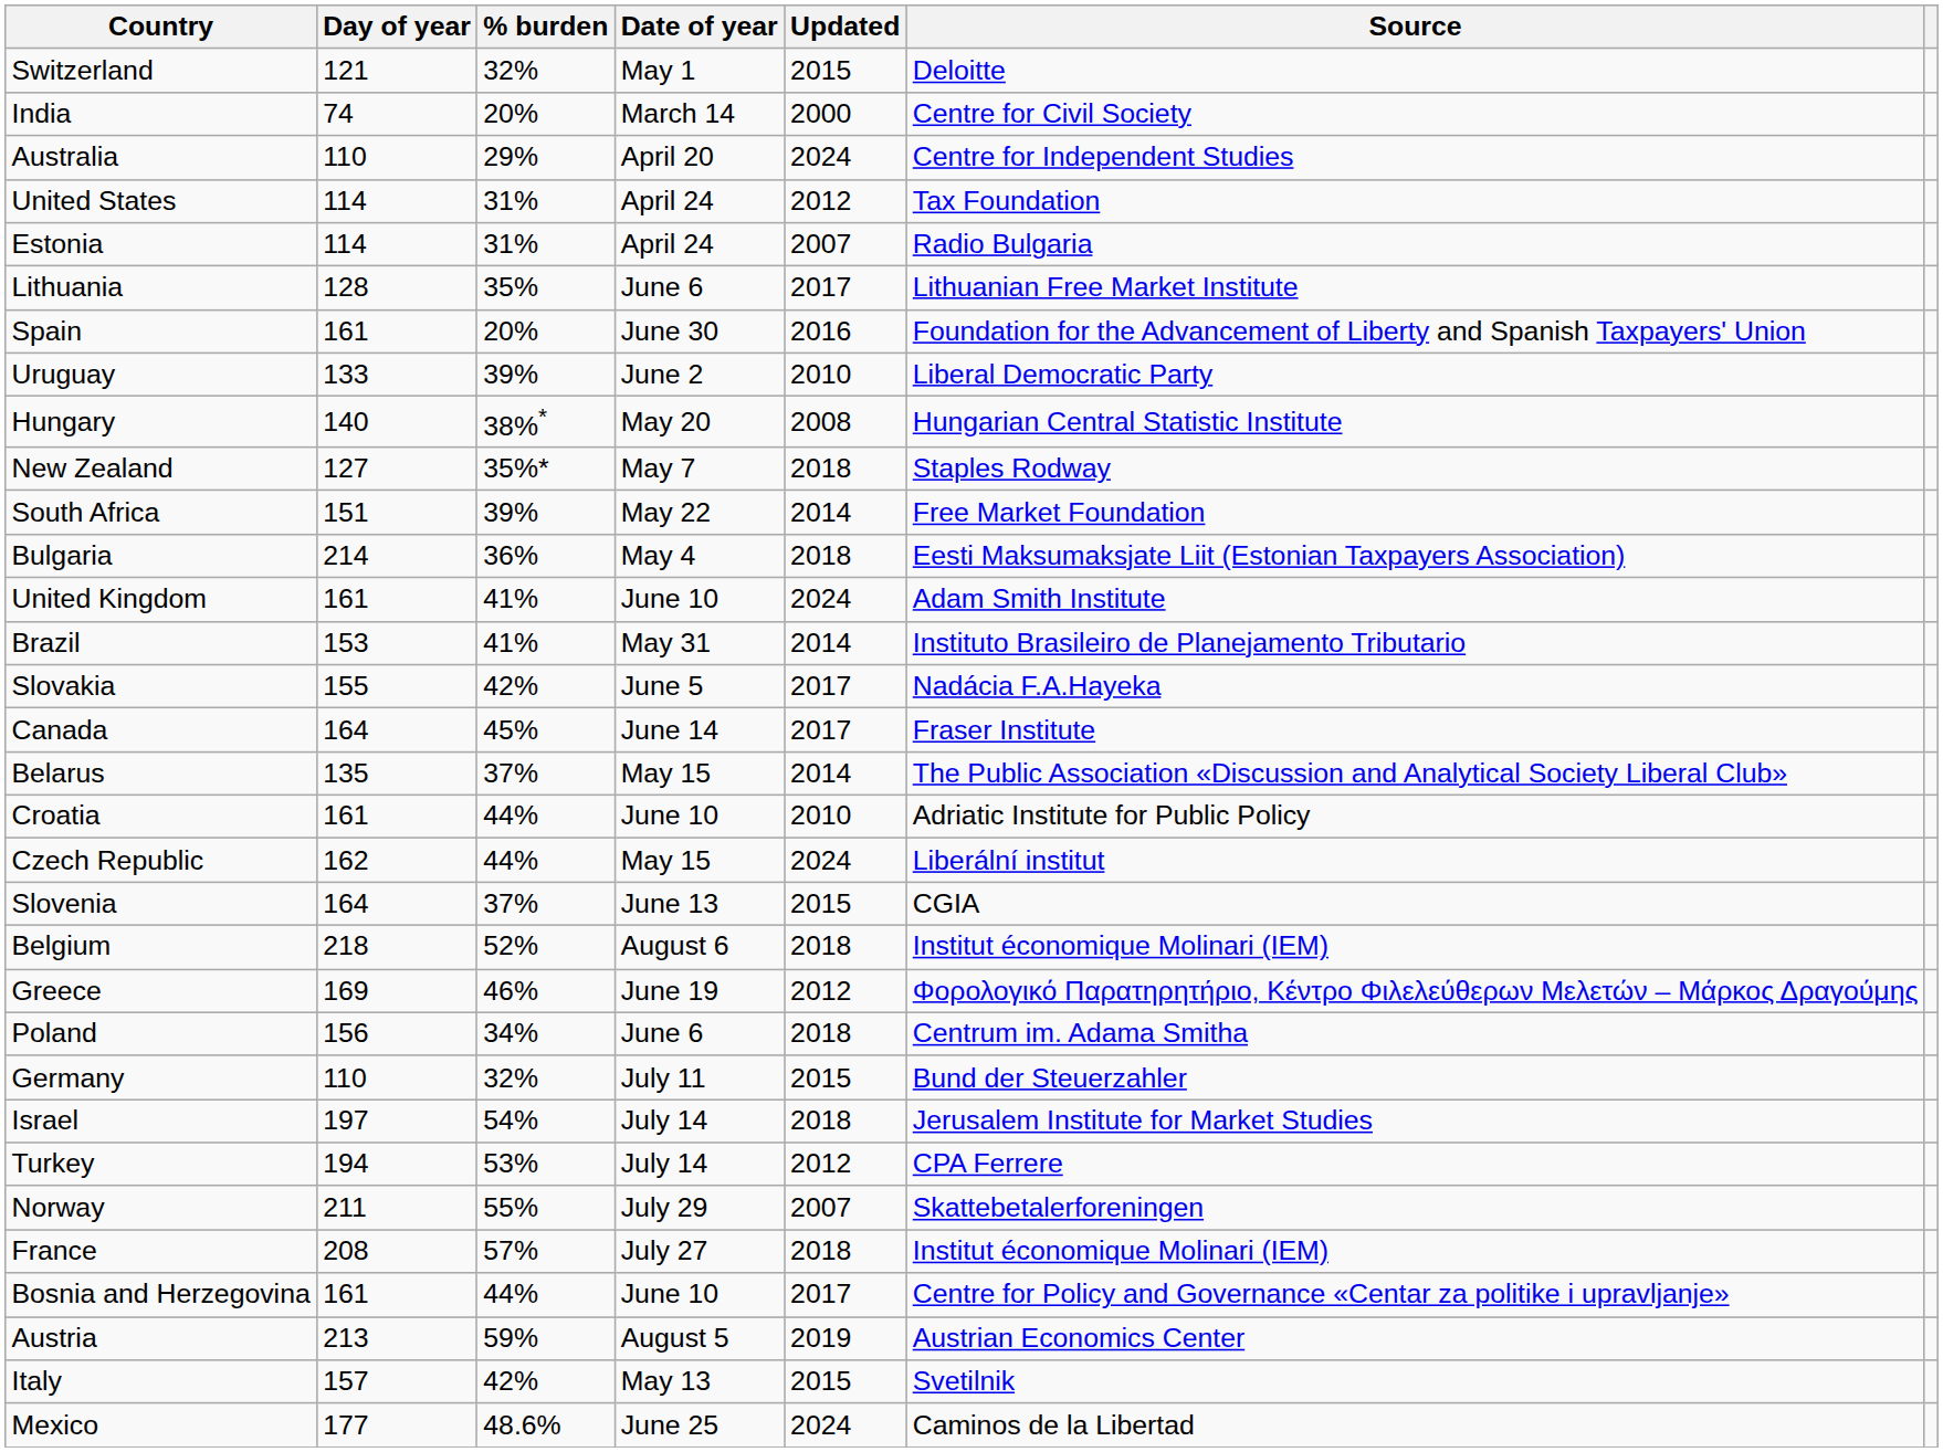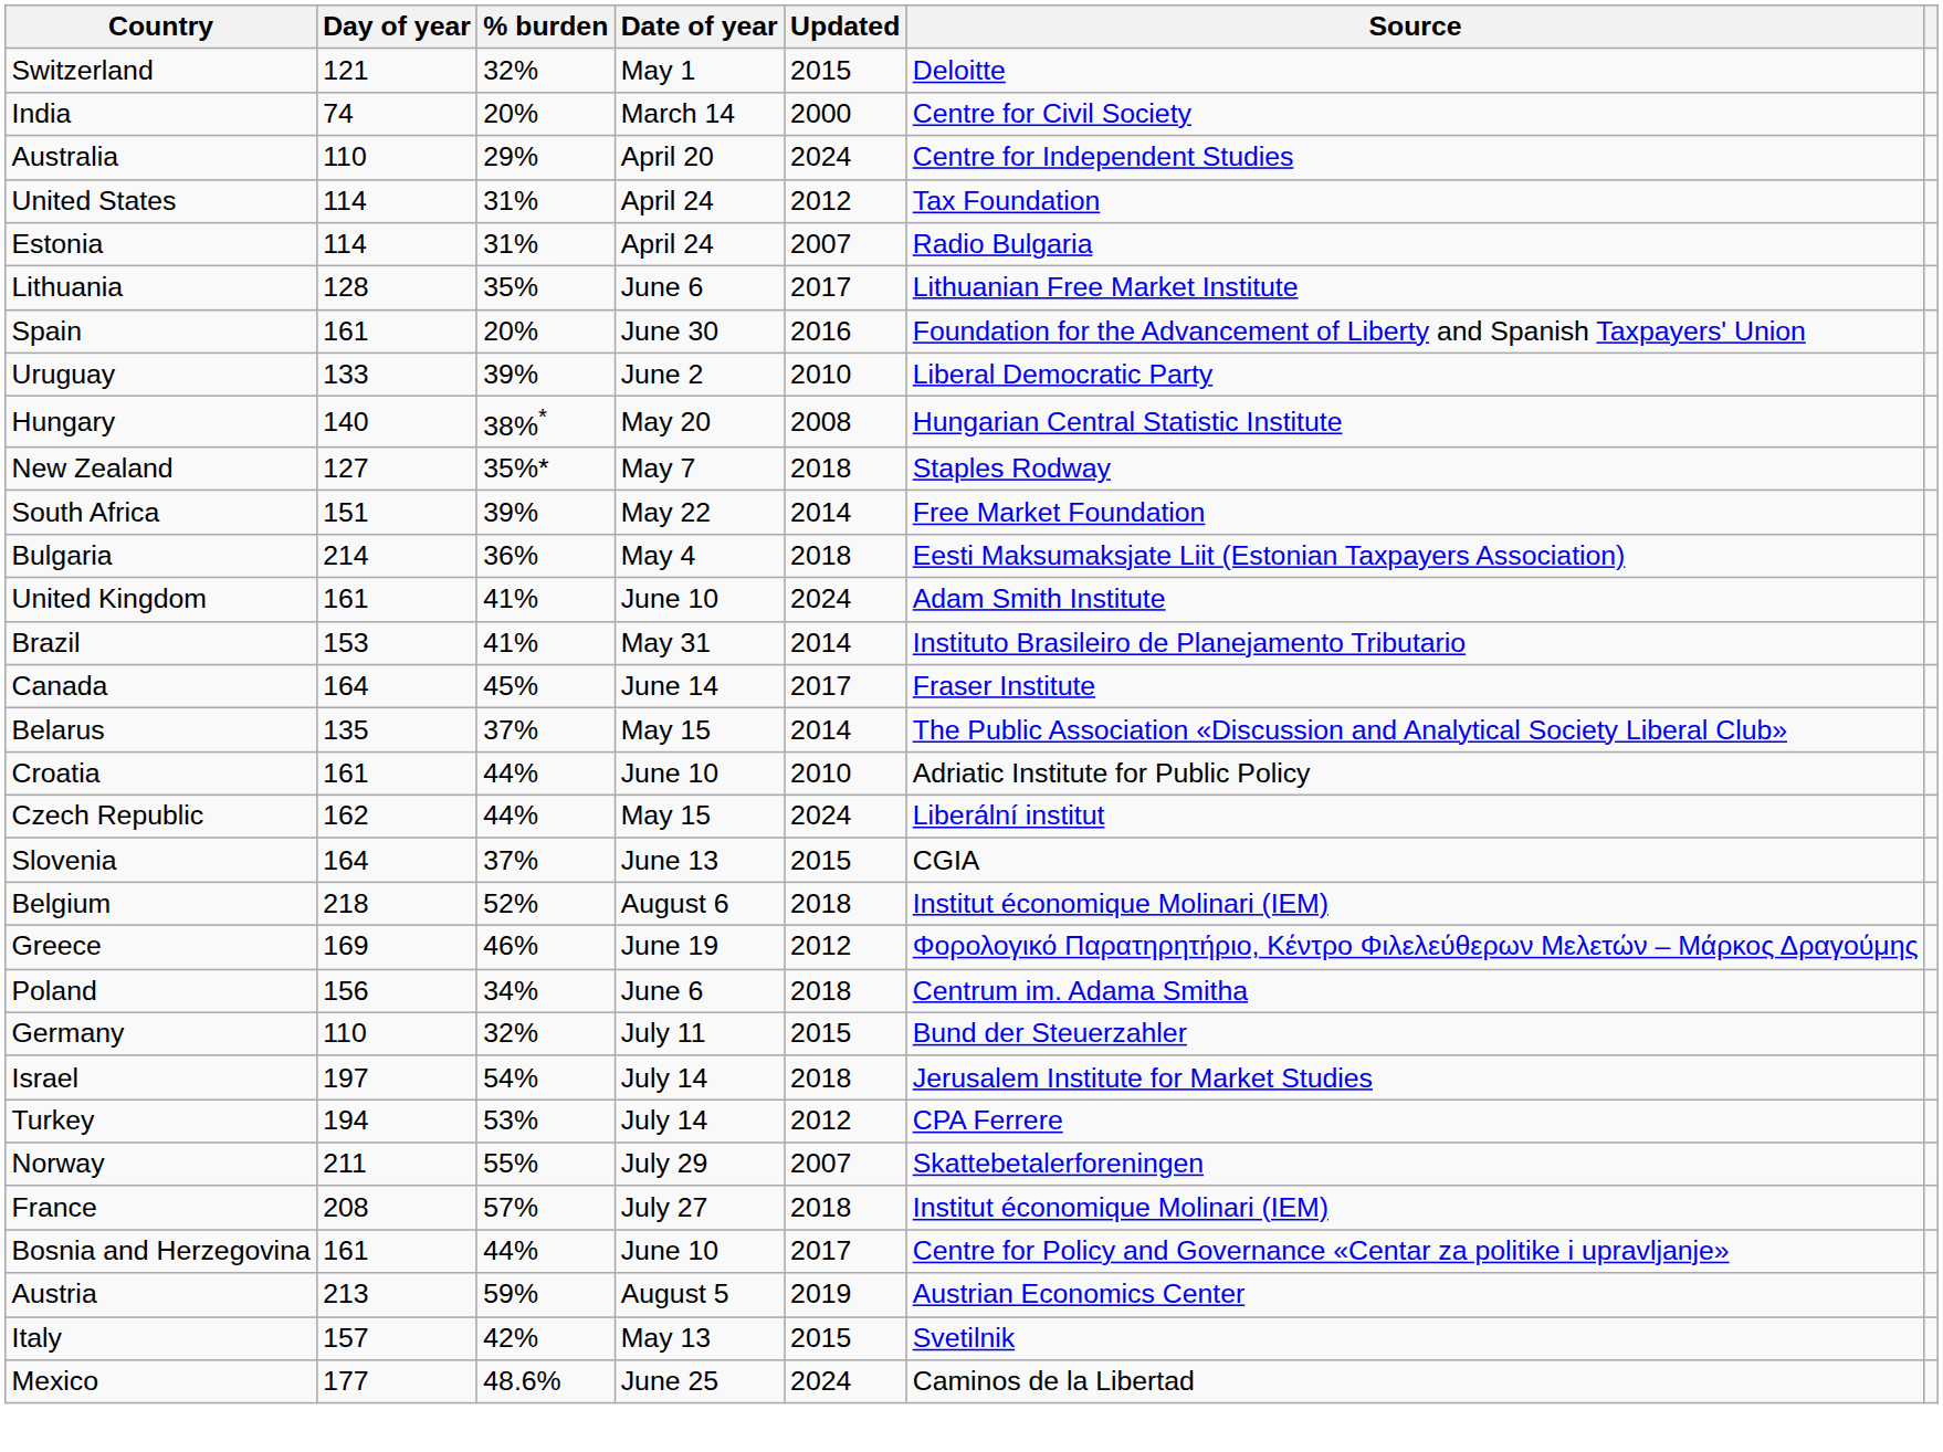- row: Slovakia | 155 | 42% | June 5 | 2017 | Nadácia F.A.Hayeka
